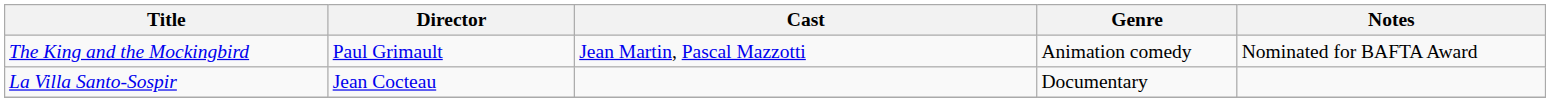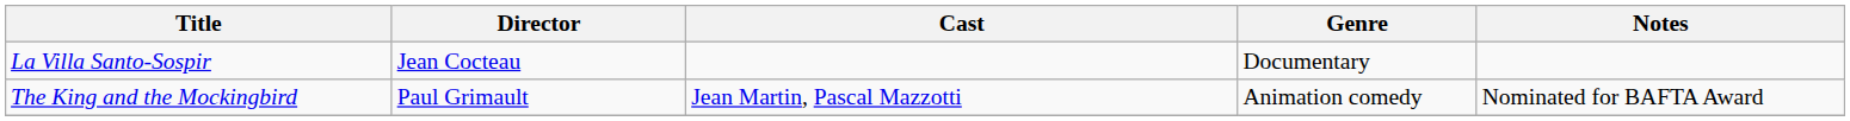rows swapped: The King and the Mockingbird <-> La Villa Santo-Sospir
